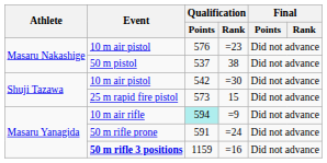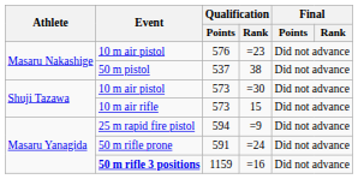=30 | Qualification / Points: 542 -> 573
15 | Event: 25 m rapid fire pistol -> 10 m air rifle
=9 | Event: 10 m air rifle -> 25 m rapid fire pistol
=9 | Qualification / Points: paleturquoise background -> no background
